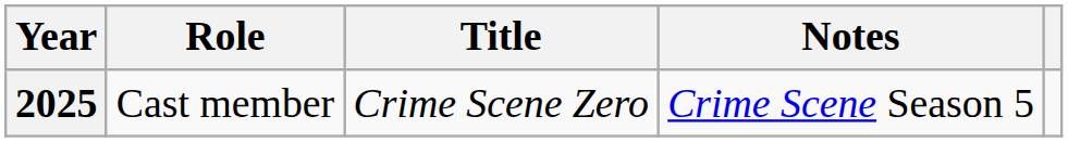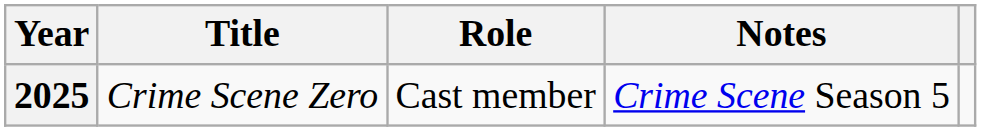columns swapped: Title <-> Role
